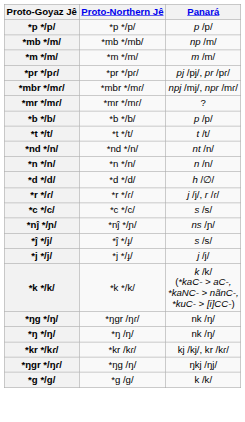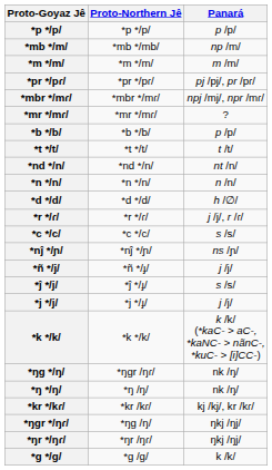+ row: *ñ */j/ | *ñ */ɟ/ | j /j/
+ row: *ŋr */ŋɾ/ | *ŋr /ŋɾ/ | ŋkj /ŋj/
